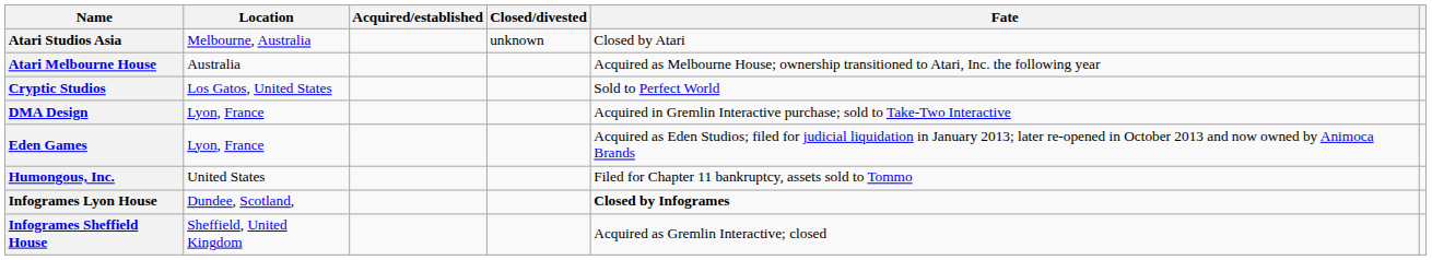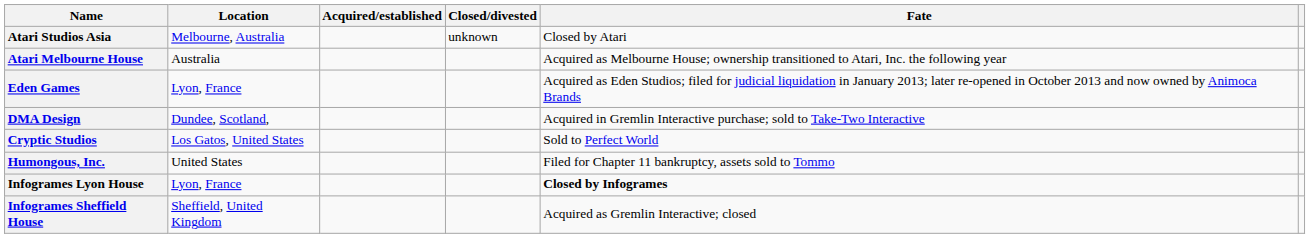rows swapped: Cryptic Studios <-> Eden Games
DMA Design | Location: Lyon, France -> Dundee, Scotland,
Infogrames Lyon House | Location: Dundee, Scotland, -> Lyon, France
